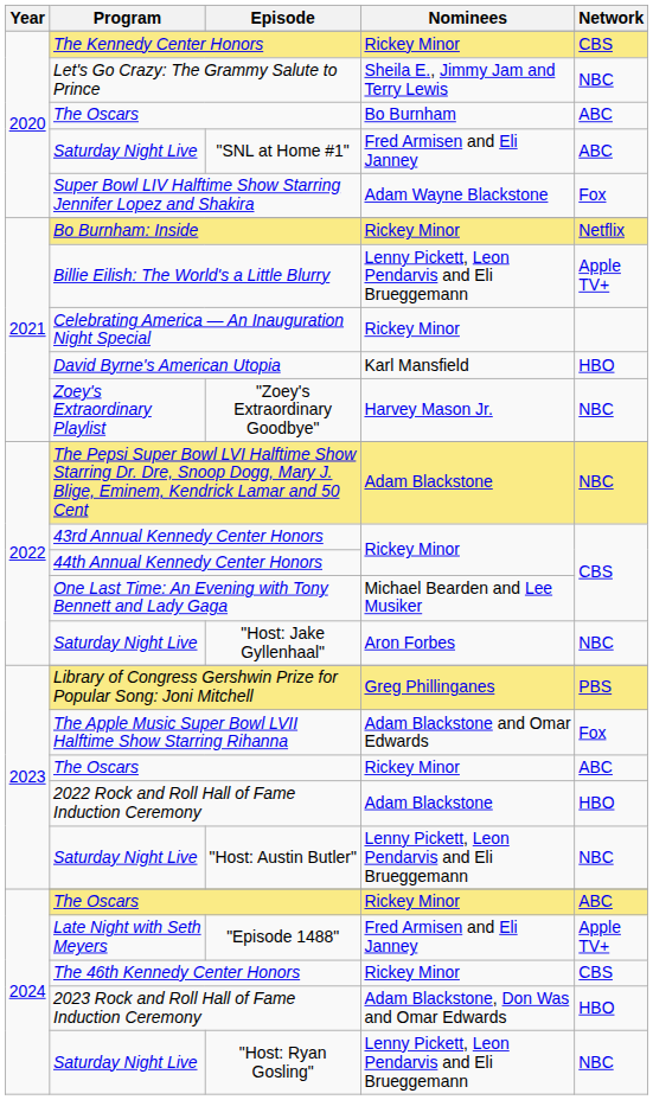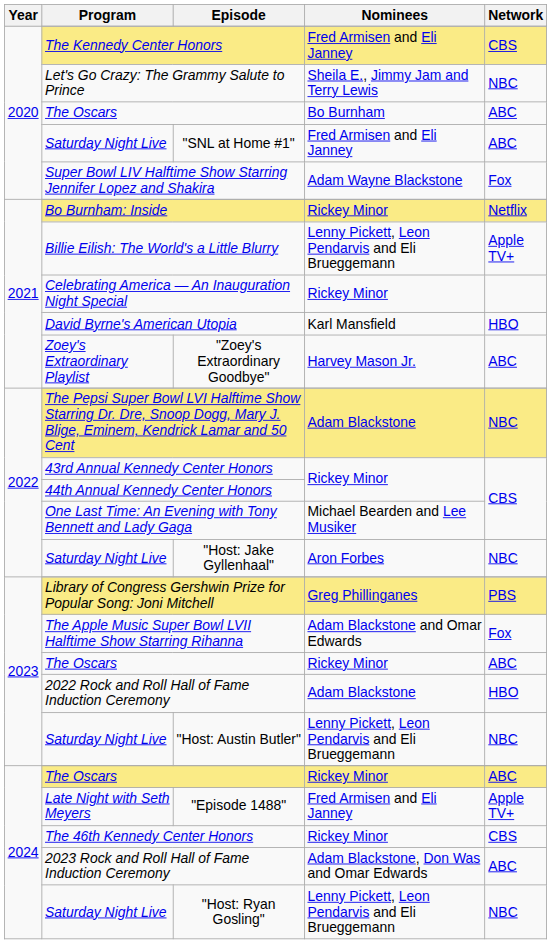The Kennedy Center Honors | Nominees: Rickey Minor -> Fred Armisen and Eli Janney
"Zoey's Extraordinary Goodbye" | Network: NBC -> ABC
2023 Rock and Roll Hall of Fame Induction Ceremony | Network: HBO -> ABC
